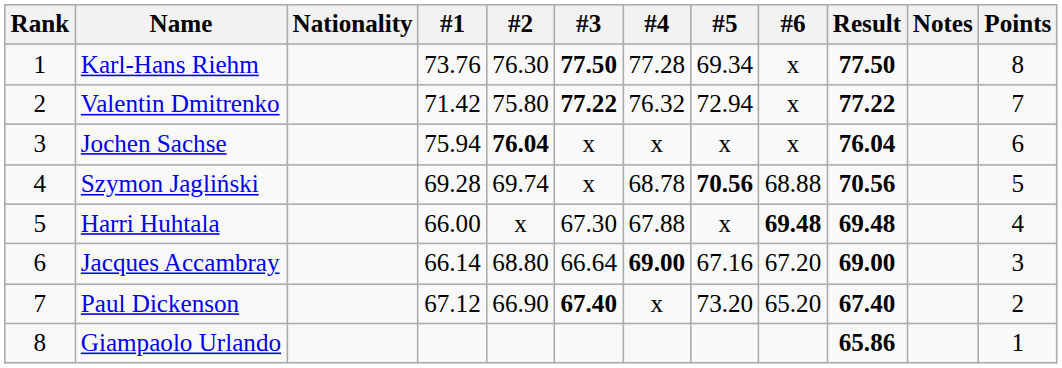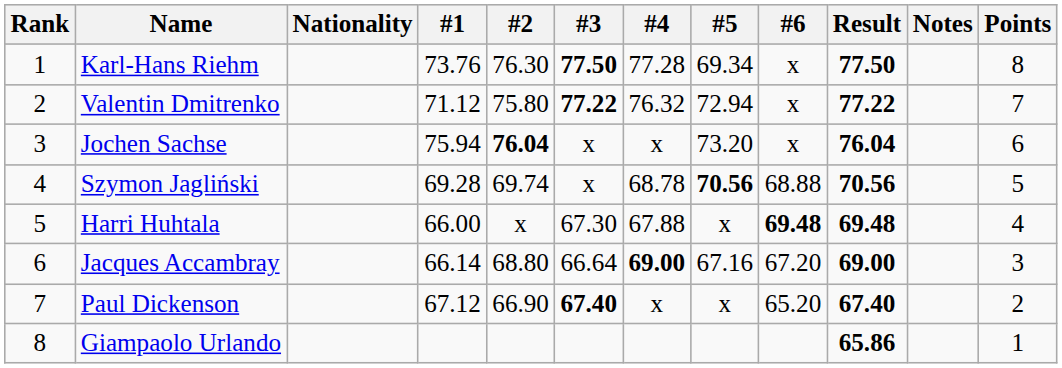Valentin Dmitrenko | #1: 71.42 -> 71.12
Jochen Sachse | #5: x -> 73.20
Paul Dickenson | #5: 73.20 -> x
